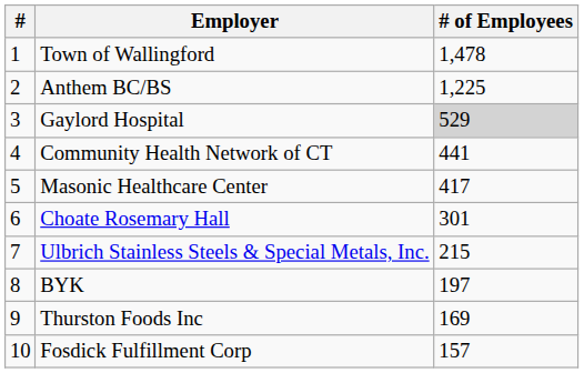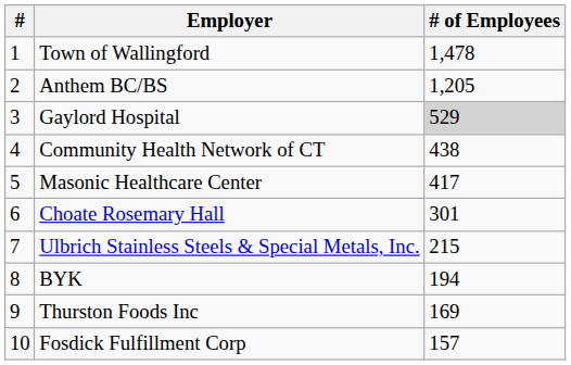Anthem BC/BS | # of Employees: 1,225 -> 1,205
Community Health Network of CT | # of Employees: 441 -> 438
BYK | # of Employees: 197 -> 194
